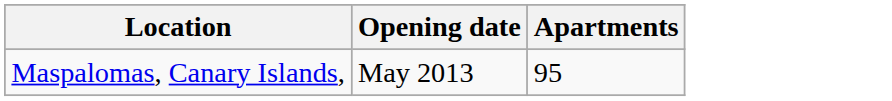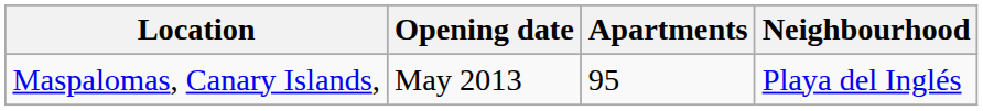+ column: Neighbourhood | Playa del Inglés
